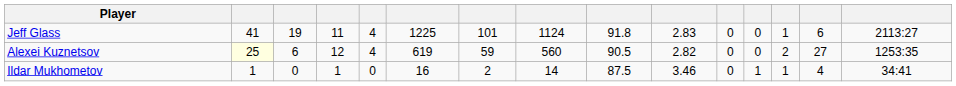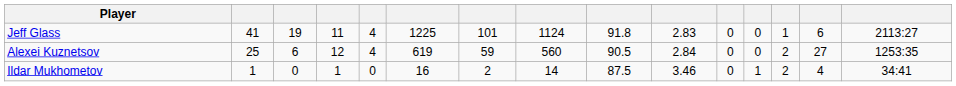Alexei Kuznetsov | column 2: lightyellow background -> no background
Alexei Kuznetsov | column 10: 2.82 -> 2.84
Ildar Mukhometov | column 13: 1 -> 2
